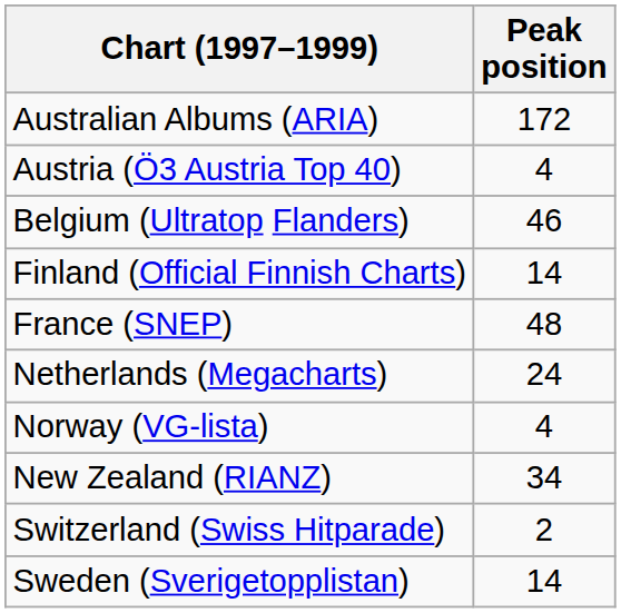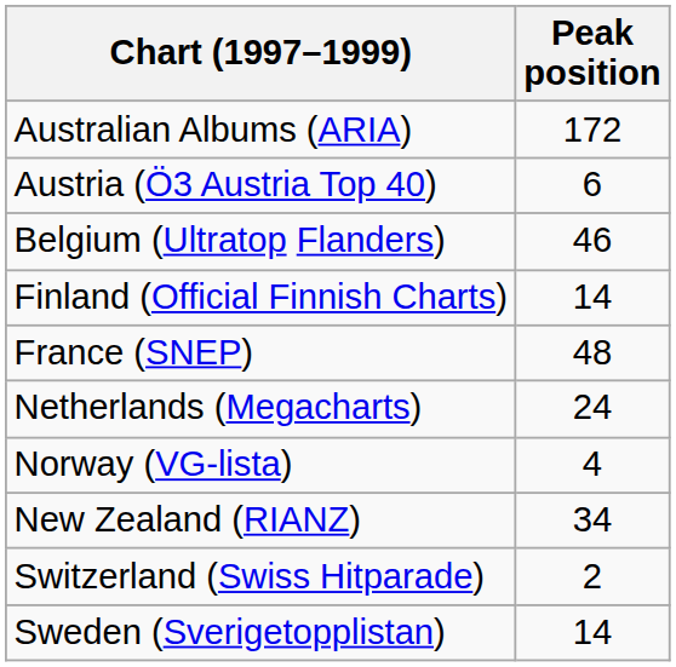Austria (Ö3 Austria Top 40) | Peak position: 4 -> 6
